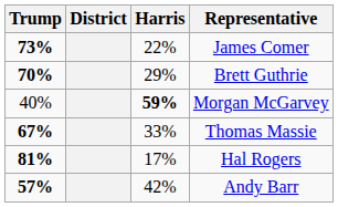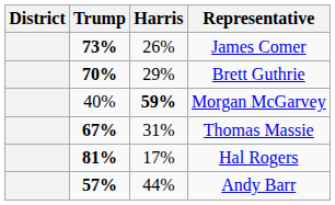columns swapped: District <-> Trump
James Comer | Harris: 22% -> 26%
Thomas Massie | Harris: 33% -> 31%
Andy Barr | Harris: 42% -> 44%
